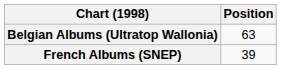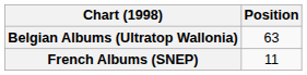French Albums (SNEP) | Position: 39 -> 11
